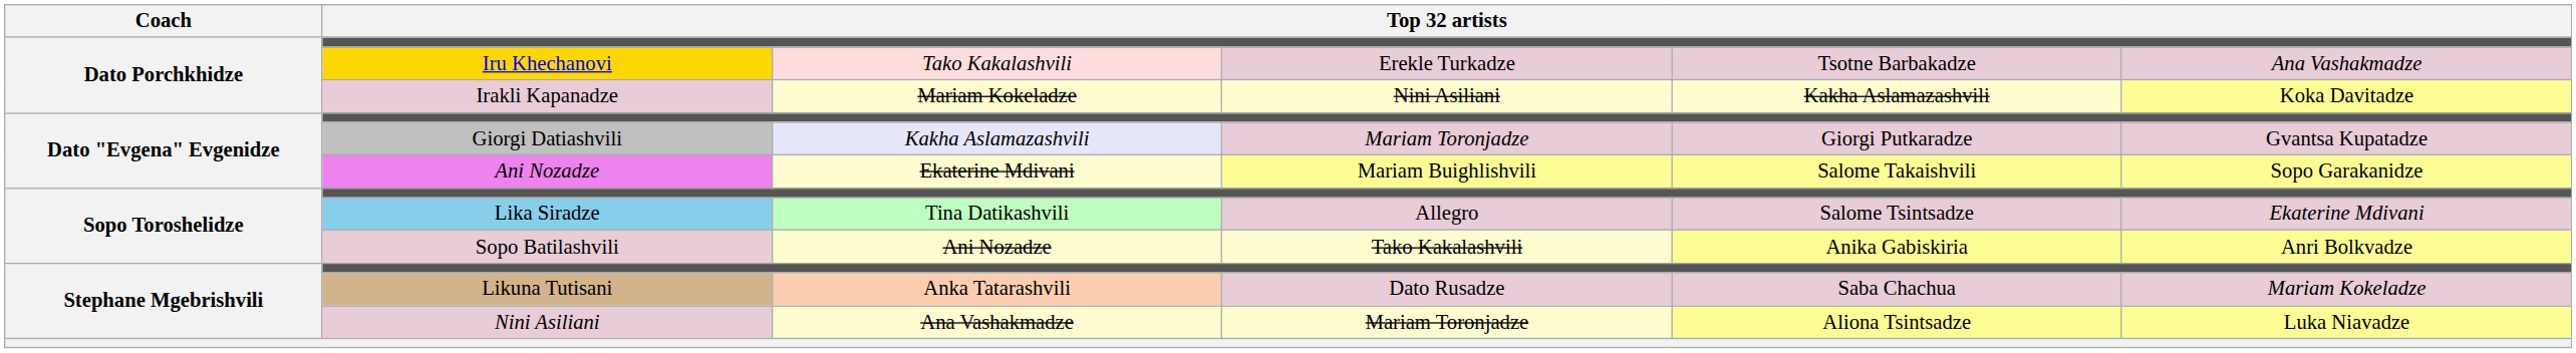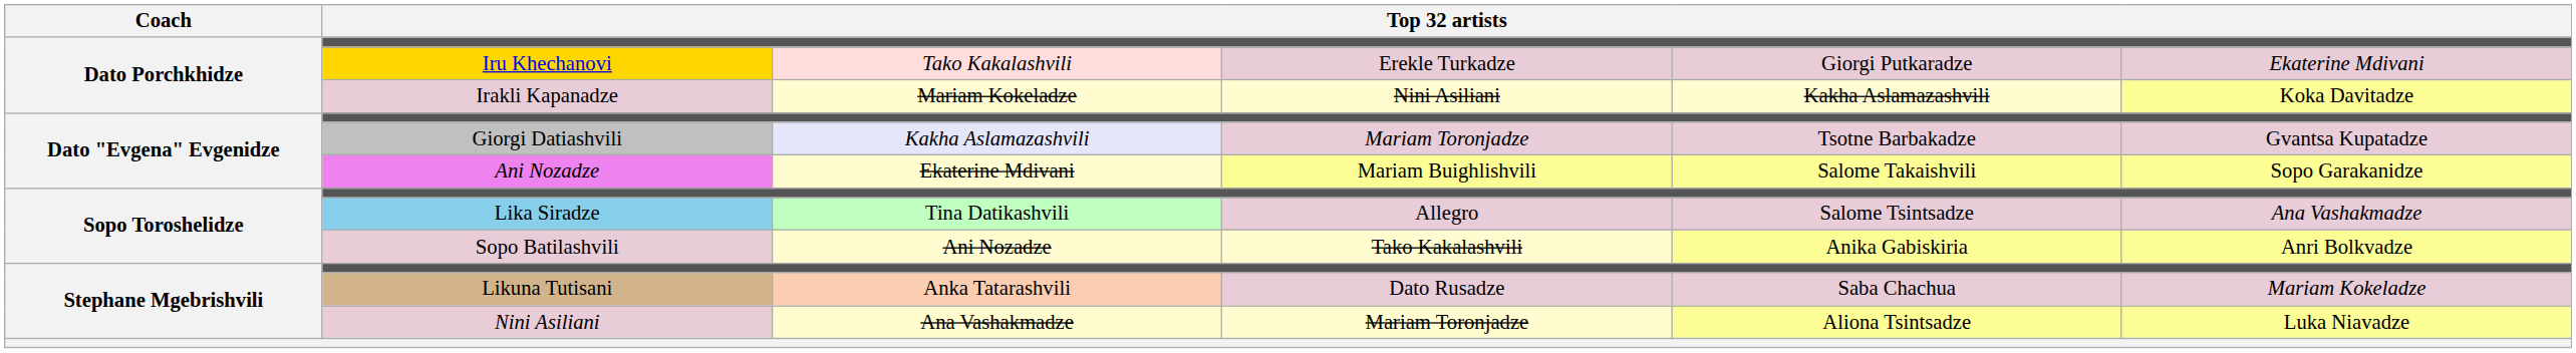Iru Khechanovi | column 5: Tsotne Barbakadze -> Giorgi Putkaradze
Iru Khechanovi | column 6: Ana Vashakmadze -> Ekaterine Mdivani
Giorgi Datiashvili | column 5: Giorgi Putkaradze -> Tsotne Barbakadze
Lika Siradze | column 6: Ekaterine Mdivani -> Ana Vashakmadze
